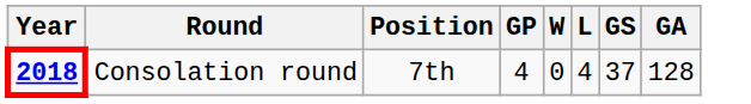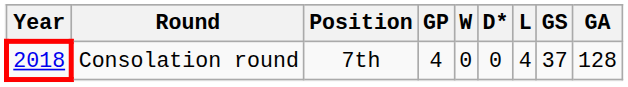+ column: D* | 0
Consolation round | Year: bold -> normal
